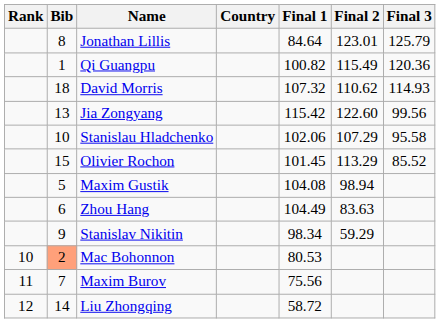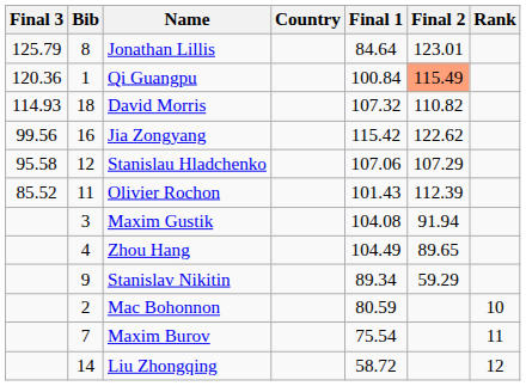columns swapped: Rank <-> Final 3
Qi Guangpu | Final 1: 100.82 -> 100.84
Qi Guangpu | Final 2: no background -> lightsalmon background
David Morris | Final 2: 110.62 -> 110.82
Jia Zongyang | Bib: 13 -> 16
Jia Zongyang | Final 2: 122.60 -> 122.62
Stanislau Hladchenko | Bib: 10 -> 12
Stanislau Hladchenko | Final 1: 102.06 -> 107.06
Olivier Rochon | Bib: 15 -> 11
Olivier Rochon | Final 1: 101.45 -> 101.43
Olivier Rochon | Final 2: 113.29 -> 112.39
Maxim Gustik | Bib: 5 -> 3
Maxim Gustik | Final 2: 98.94 -> 91.94
Zhou Hang | Bib: 6 -> 4
Zhou Hang | Final 2: 83.63 -> 89.65
Stanislav Nikitin | Final 1: 98.34 -> 89.34
Mac Bohonnon | Bib: lightsalmon background -> no background
Mac Bohonnon | Final 1: 80.53 -> 80.59
Maxim Burov | Final 1: 75.56 -> 75.54
